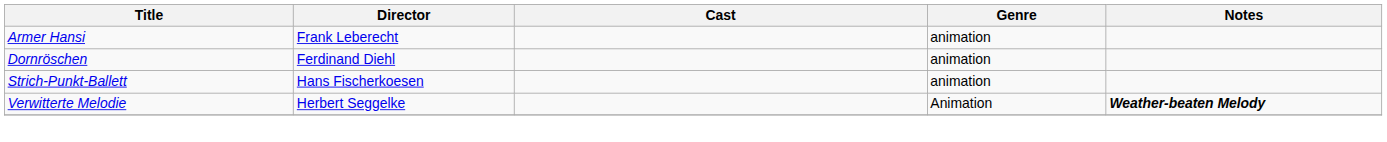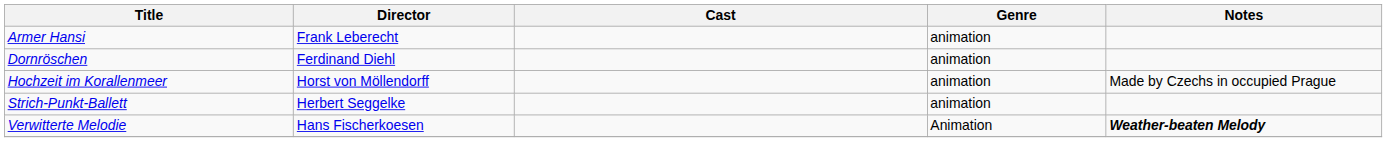+ row: Hochzeit im Korallenmeer | Horst von Möllendorff | animation | Made by Czechs in occupied Prague
Strich-Punkt-Ballett | Director: Hans Fischerkoesen -> Herbert Seggelke
Verwitterte Melodie | Director: Herbert Seggelke -> Hans Fischerkoesen
